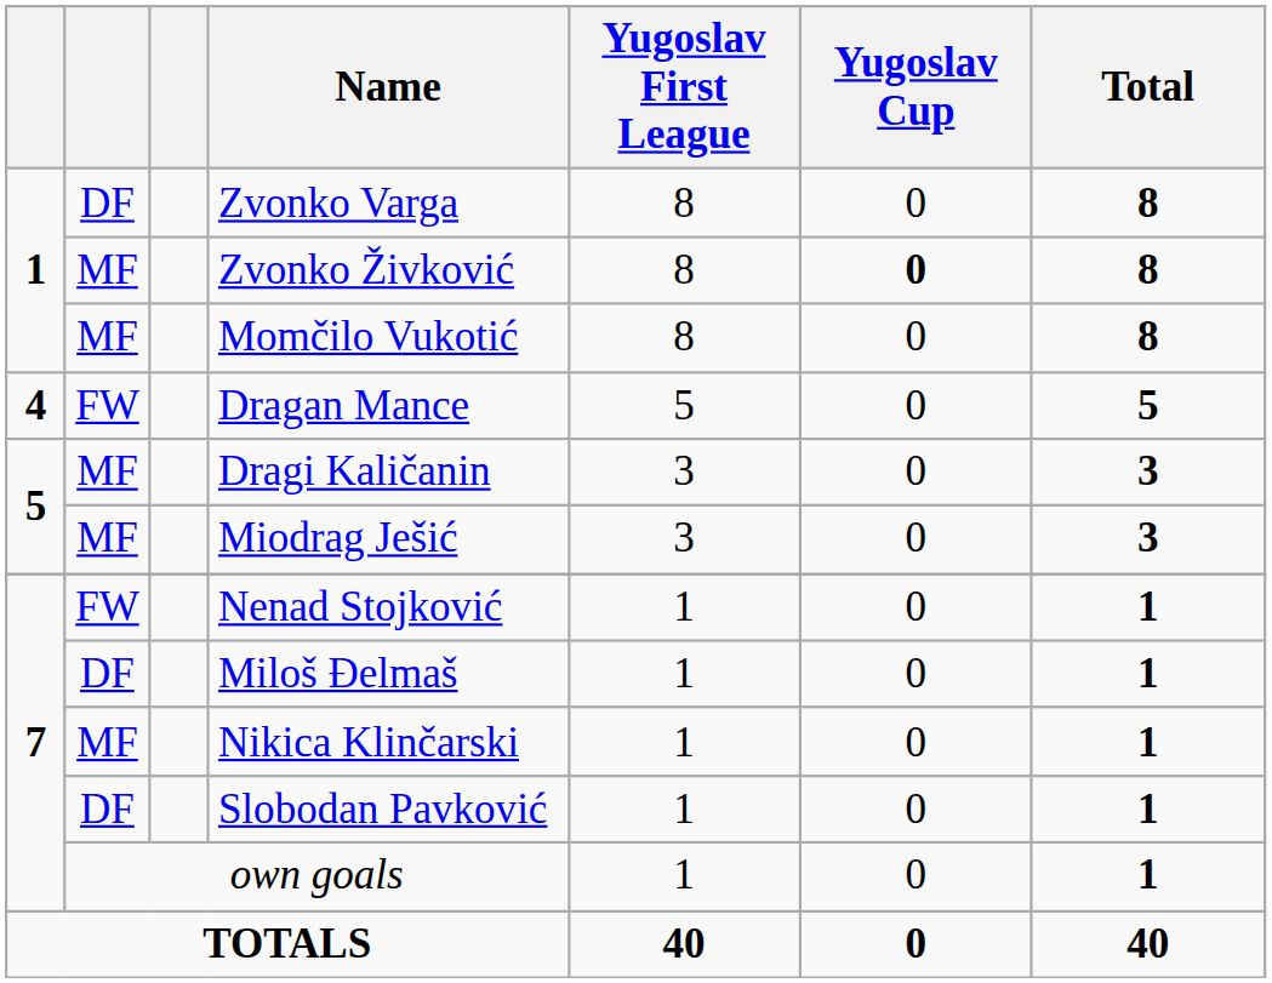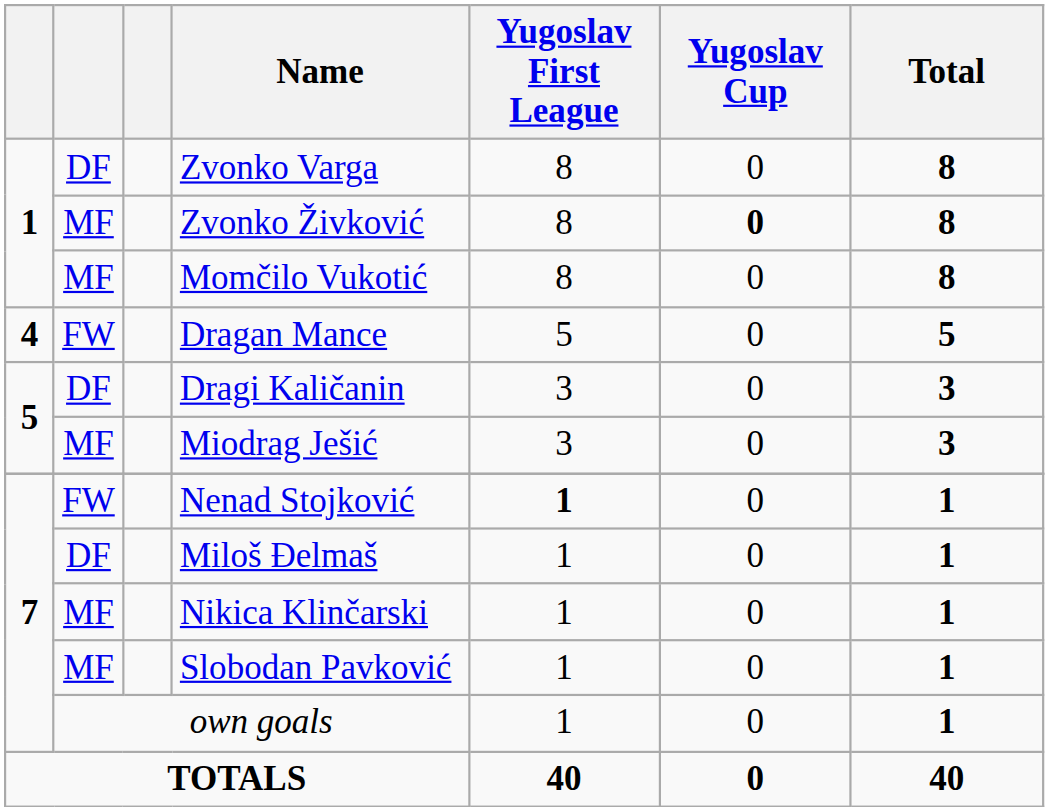Dragi Kaličanin | column 2: MF -> DF
Nenad Stojković | Yugoslav First League: normal -> bold
Slobodan Pavković | column 2: DF -> MF
